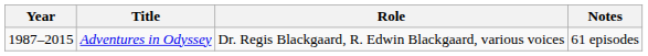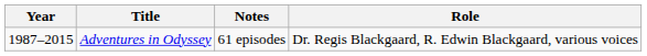columns swapped: Role <-> Notes
